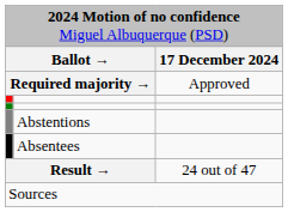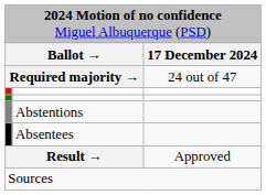Required majority → | column 3: Approved -> 24 out of 47
Result → | column 3: 24 out of 47 -> Approved
